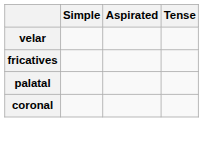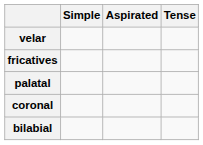+ row: bilabial
